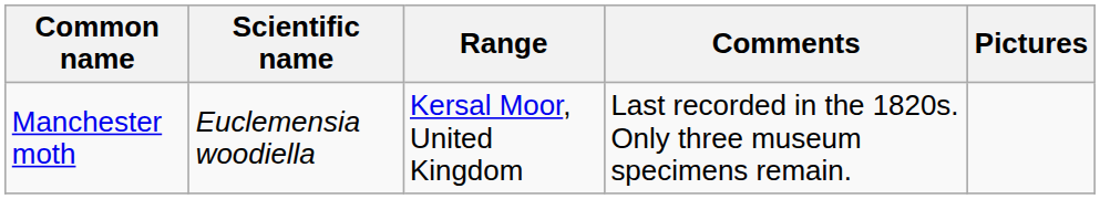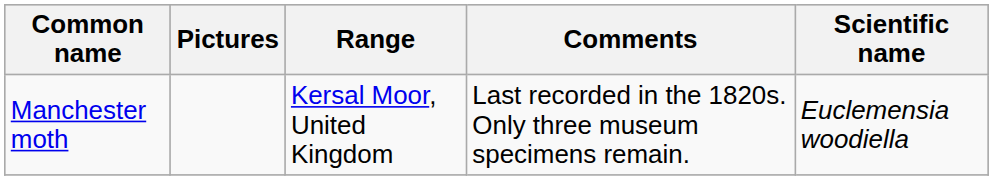columns swapped: Scientific name <-> Pictures
